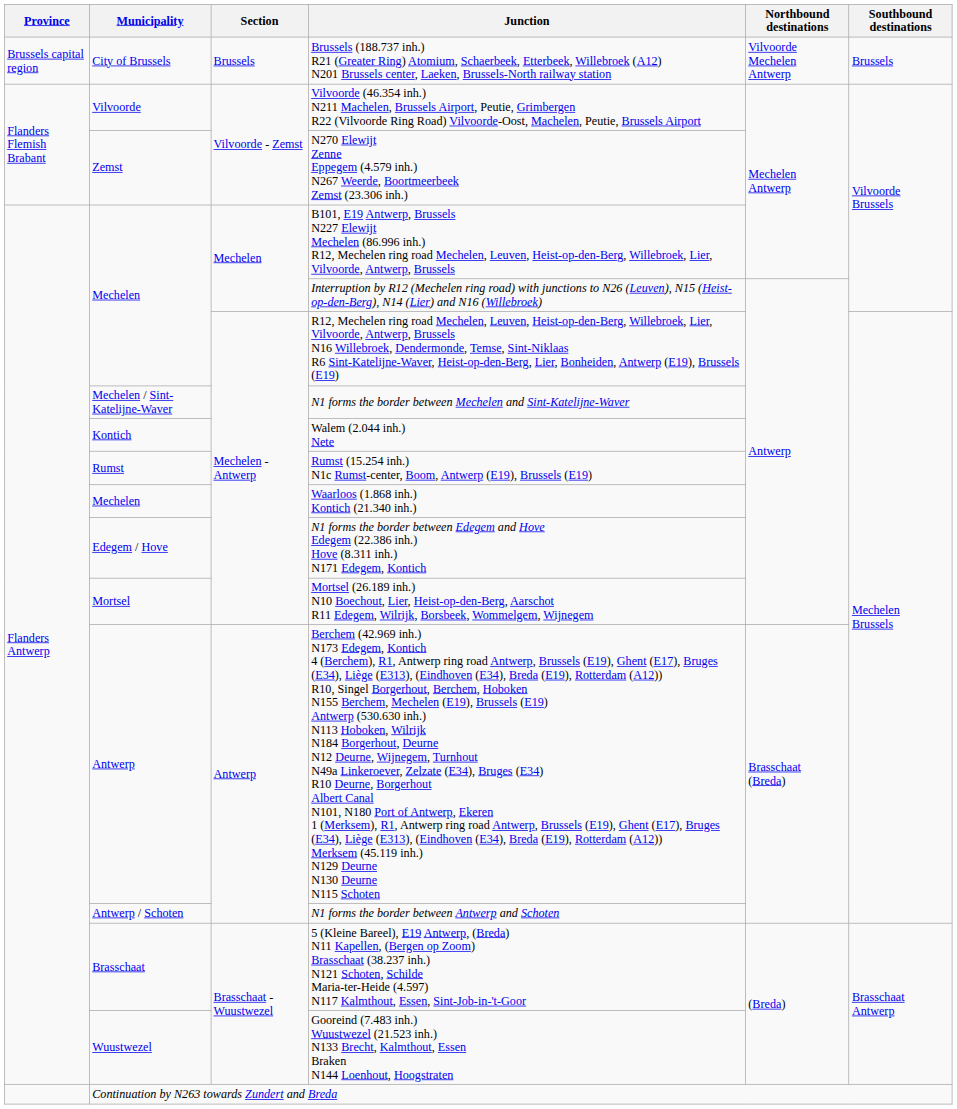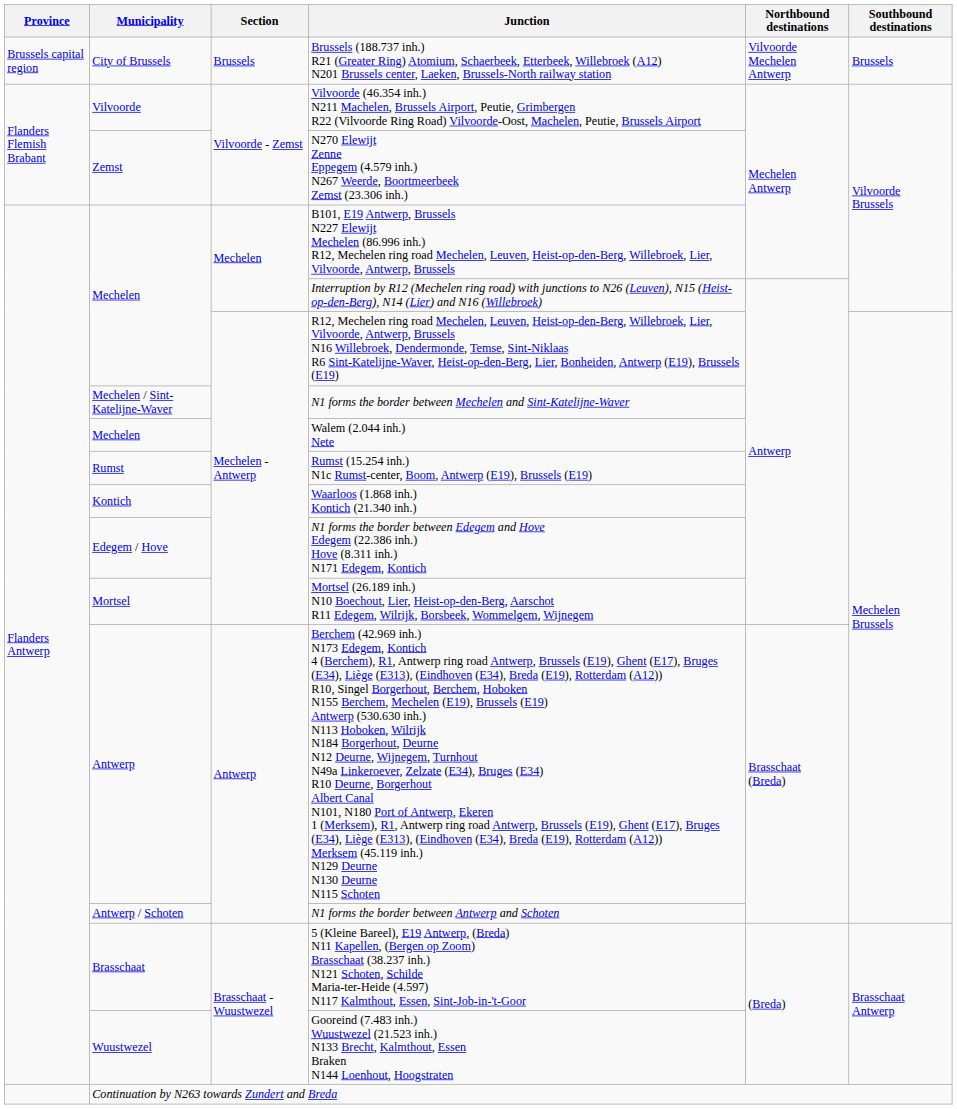Walem (2.044 inh.) Nete | Municipality: Kontich -> Mechelen
Waarloos (1.868 inh.) Kontich (21.340 inh.) | Municipality: Mechelen -> Kontich
